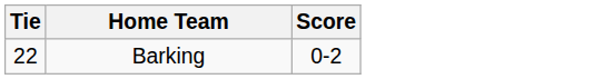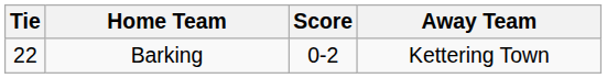+ column: Away Team | Kettering Town
